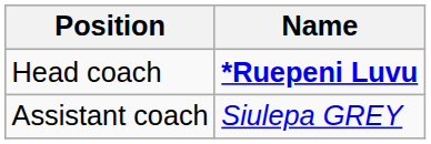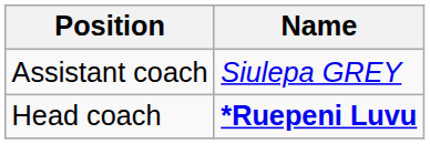rows swapped: Head coach <-> Assistant coach
